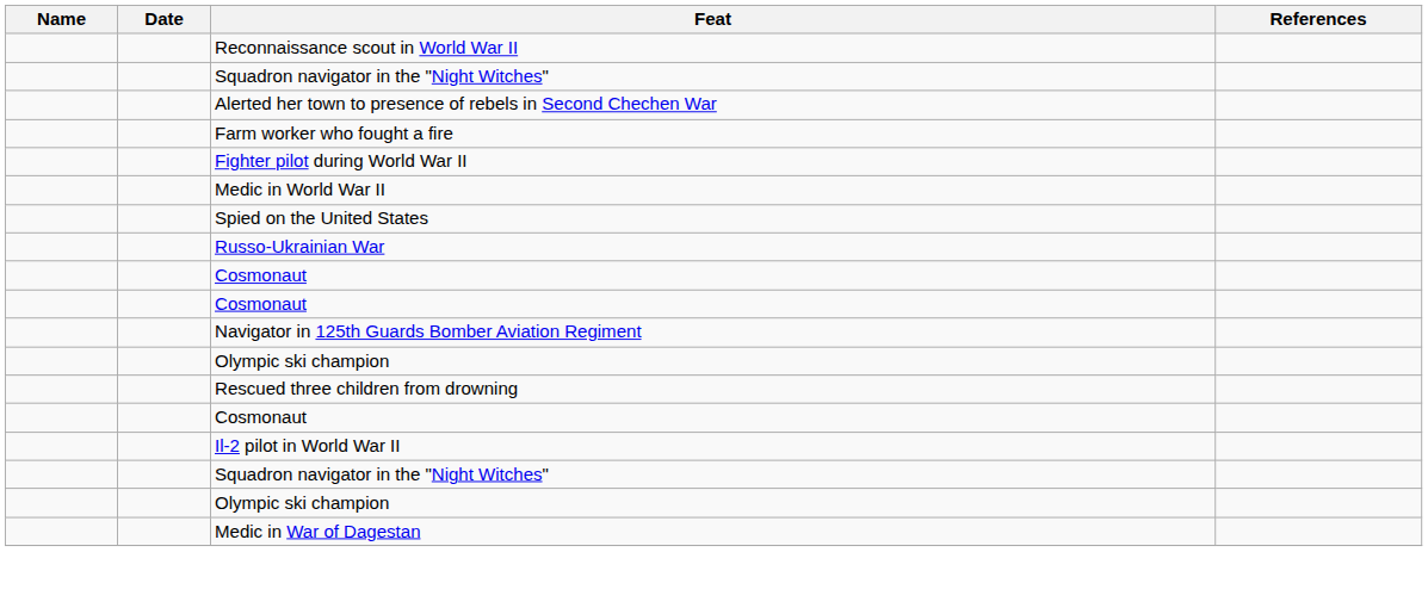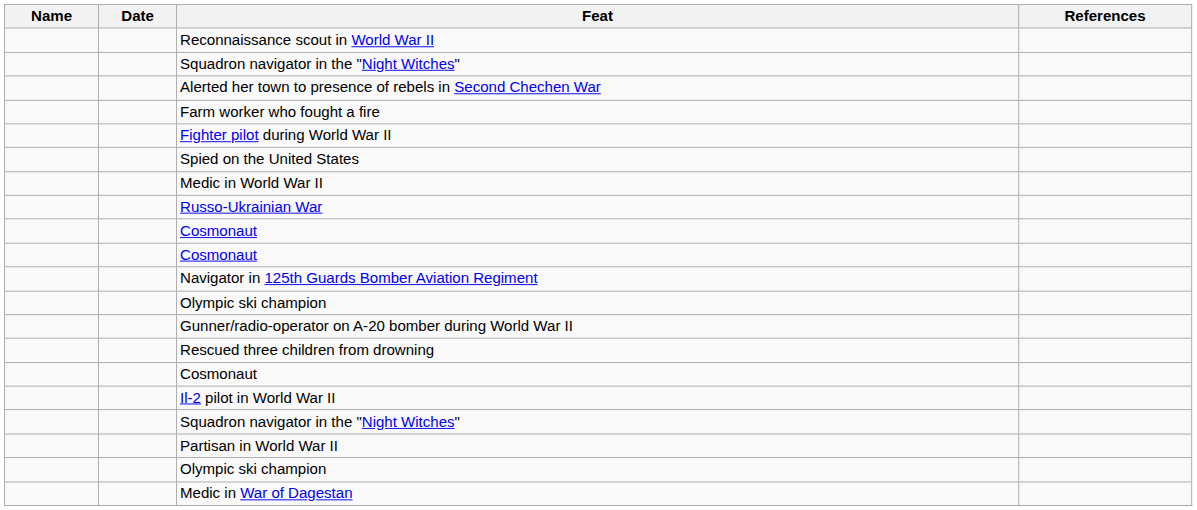rows swapped: Spied on the United States <-> Medic in World War II
+ row: Gunner/radio-operator on A-20 bomber during World War II
+ row: Partisan in World War II
